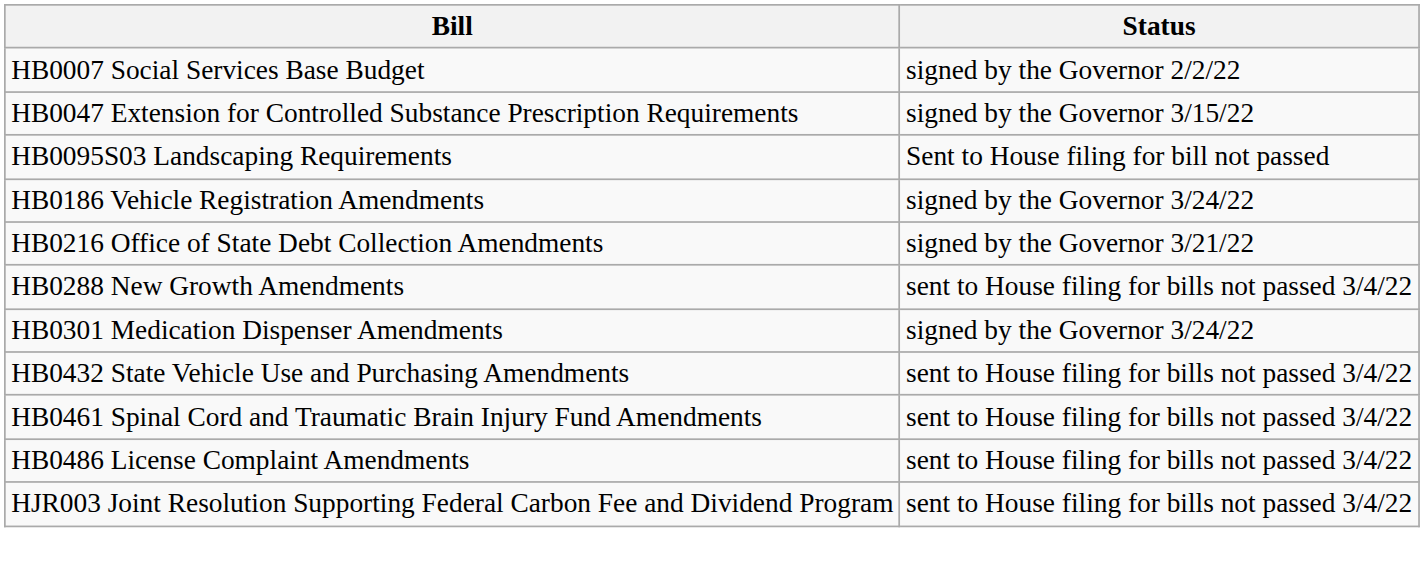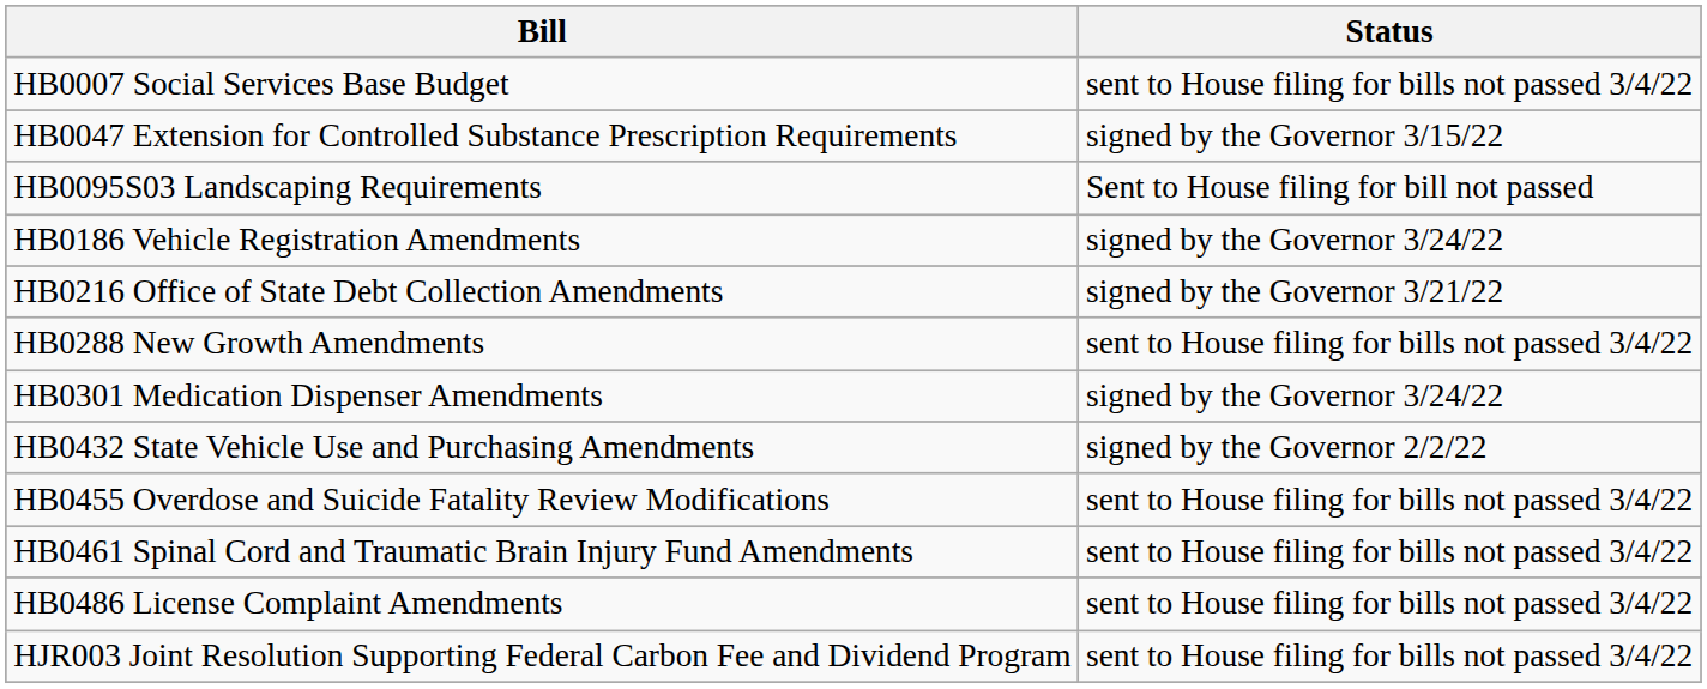HB0007 Social Services Base Budget | Status: signed by the Governor 2/2/22 -> sent to House filing for bills not passed 3/4/22
HB0432 State Vehicle Use and Purchasing Amendments | Status: sent to House filing for bills not passed 3/4/22 -> signed by the Governor 2/2/22
+ row: HB0455 Overdose and Suicide Fatality Review Modifications | sent to House filing for bills not passed 3/4/22
